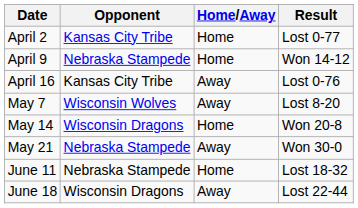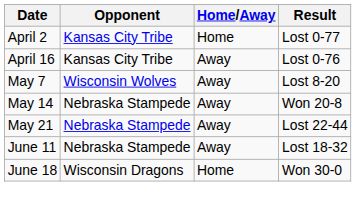- row: April 9 | Nebraska Stampede | Home | Won 14-12
May 14 | Opponent: Wisconsin Dragons -> Nebraska Stampede
May 14 | Home/Away: Home -> Away
May 21 | Result: Won 30-0 -> Lost 22-44
June 11 | Home/Away: Home -> Away
June 18 | Home/Away: Away -> Home
June 18 | Result: Lost 22-44 -> Won 30-0
